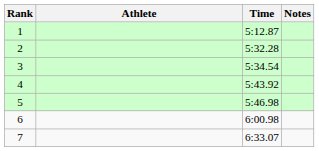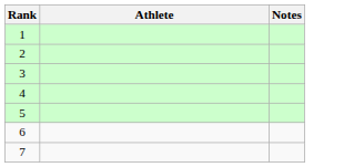- column: Time | 5:12.87 | 5:32.28 | 5:34.54 | 5:43.92 | 5:46.98 | 6:00.98 | 6:33.07
